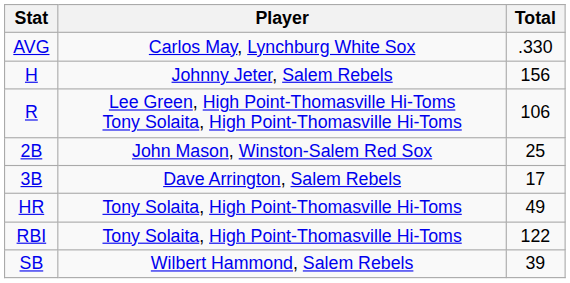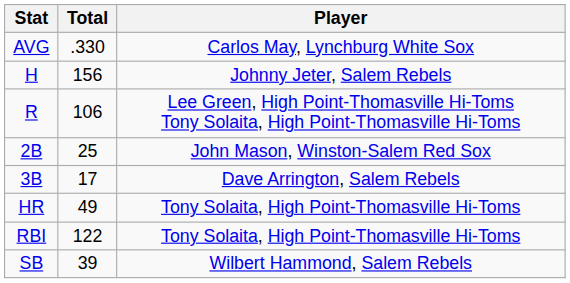columns swapped: Player <-> Total
